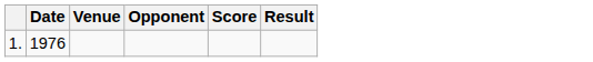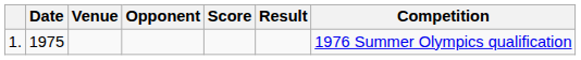+ column: Competition | 1976 Summer Olympics qualification
1. | Date: 1976 -> 1975
